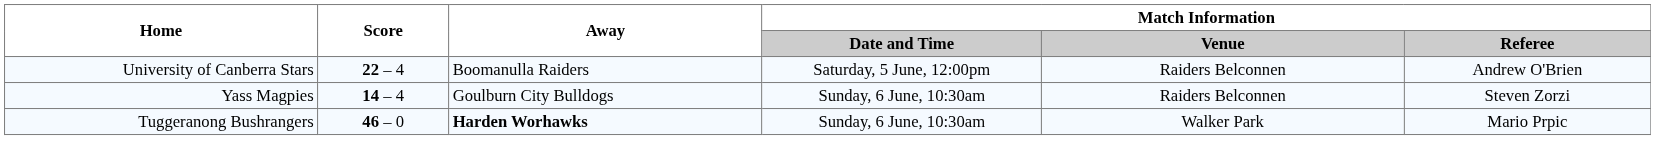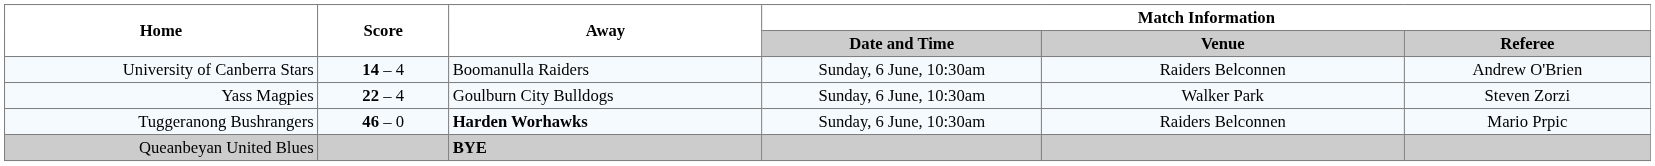University of Canberra Stars | Score: 22 – 4 -> 14 – 4
University of Canberra Stars | Match Information / Date and Time: Saturday, 5 June, 12:00pm -> Sunday, 6 June, 10:30am
Yass Magpies | Score: 14 – 4 -> 22 – 4
Yass Magpies | Match Information / Venue: Raiders Belconnen -> Walker Park
Tuggeranong Bushrangers | Match Information / Venue: Walker Park -> Raiders Belconnen
+ row: Queanbeyan United Blues | BYE
